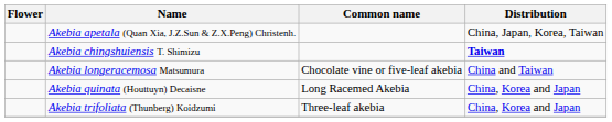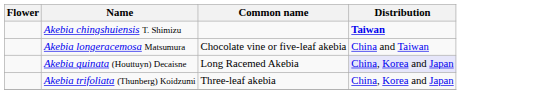- row: Akebia apetala (Quan Xia, J.Z.Sun & Z.X.Peng) Christenh. | China, Japan, Korea, Taiwan
Akebia quinata (Houttuyn) Decaisne | Distribution: no background -> lavender background
